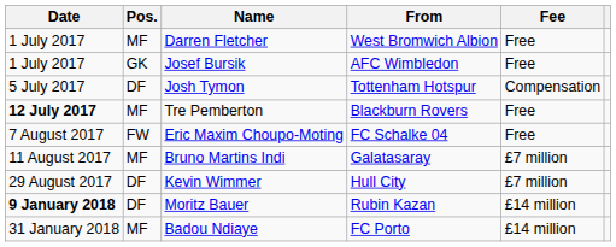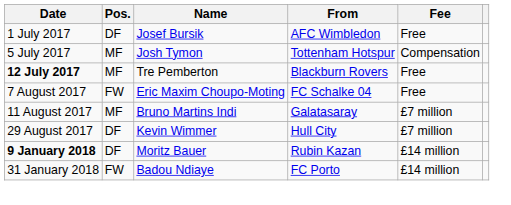- row: 1 July 2017 | MF | Darren Fletcher | West Bromwich Albion | Free
Josef Bursik | Pos.: GK -> DF
Josh Tymon | Pos.: DF -> MF
Badou Ndiaye | Pos.: MF -> FW
